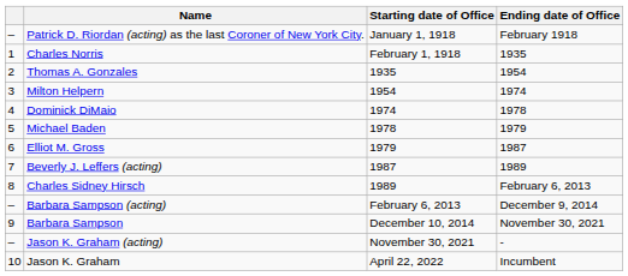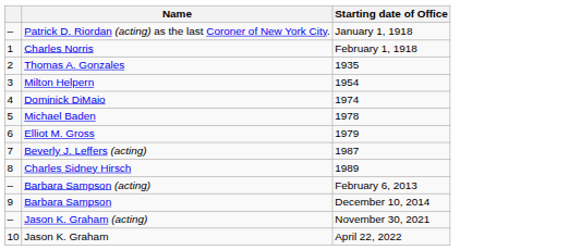- column: Ending date of Office | February 1918 | 1935 | 1954 | 1974 | 1978 | 1979 | 1987 | 1989 | February 6, 2013 | December 9, 2014 | November 30, 2021 | - | Incumbent
